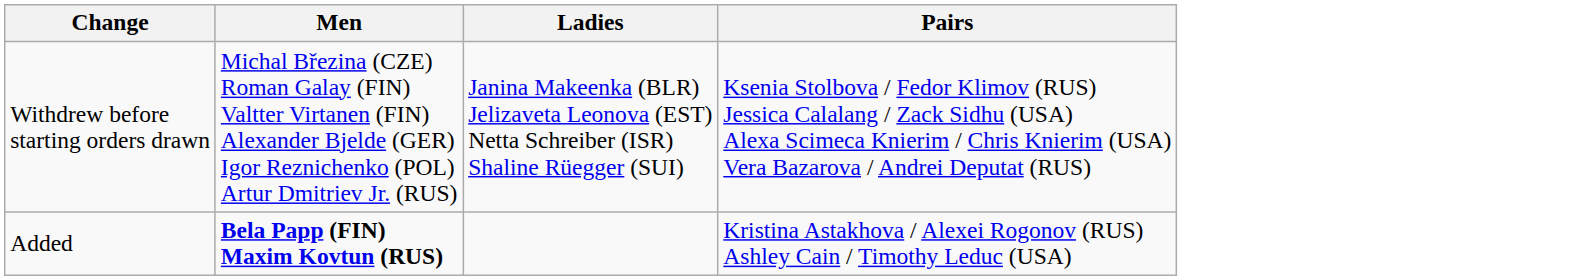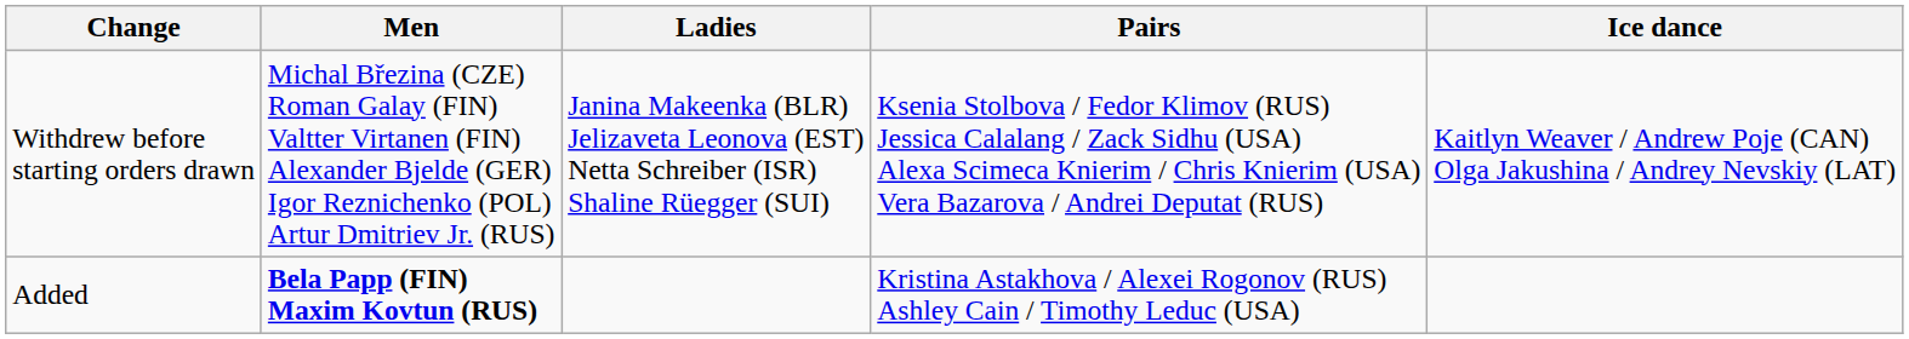+ column: Ice dance | Kaitlyn Weaver / Andrew Poje (CAN) Olga Jakushina / Andrey Nevskiy (LAT)
